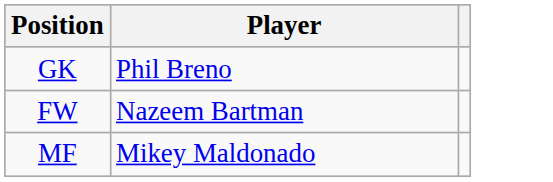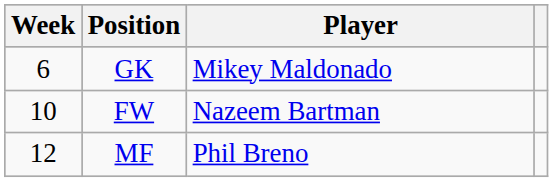+ column: Week | 6 | 10 | 12
GK | Player: Phil Breno -> Mikey Maldonado
MF | Player: Mikey Maldonado -> Phil Breno
